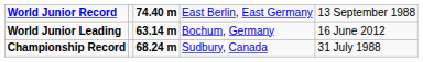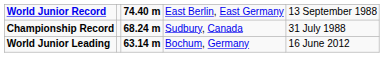rows swapped: Championship Record <-> World Junior Leading
